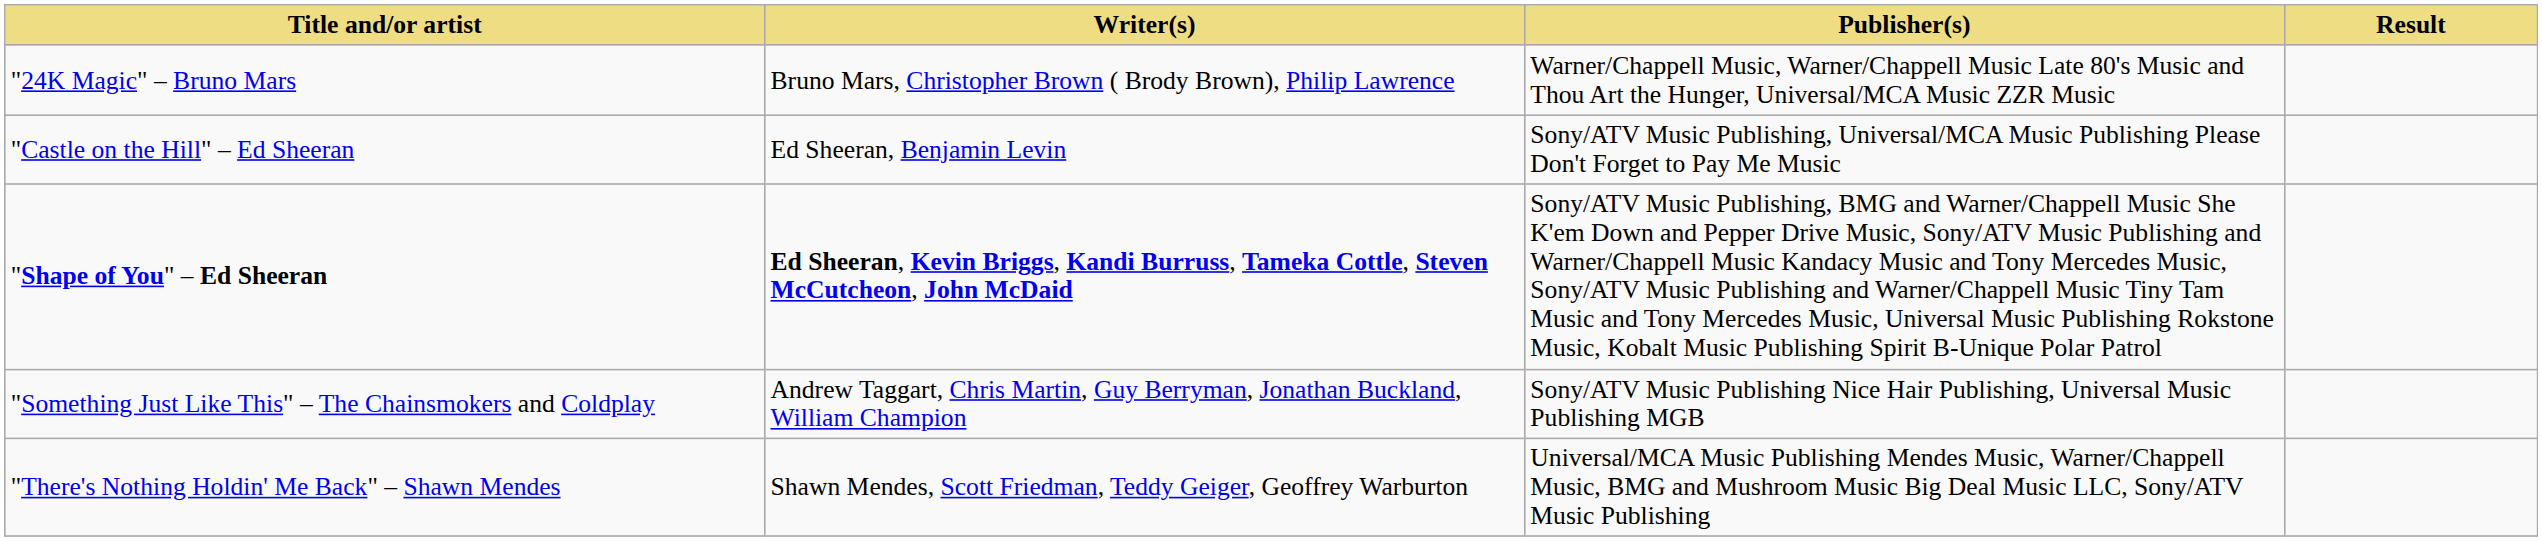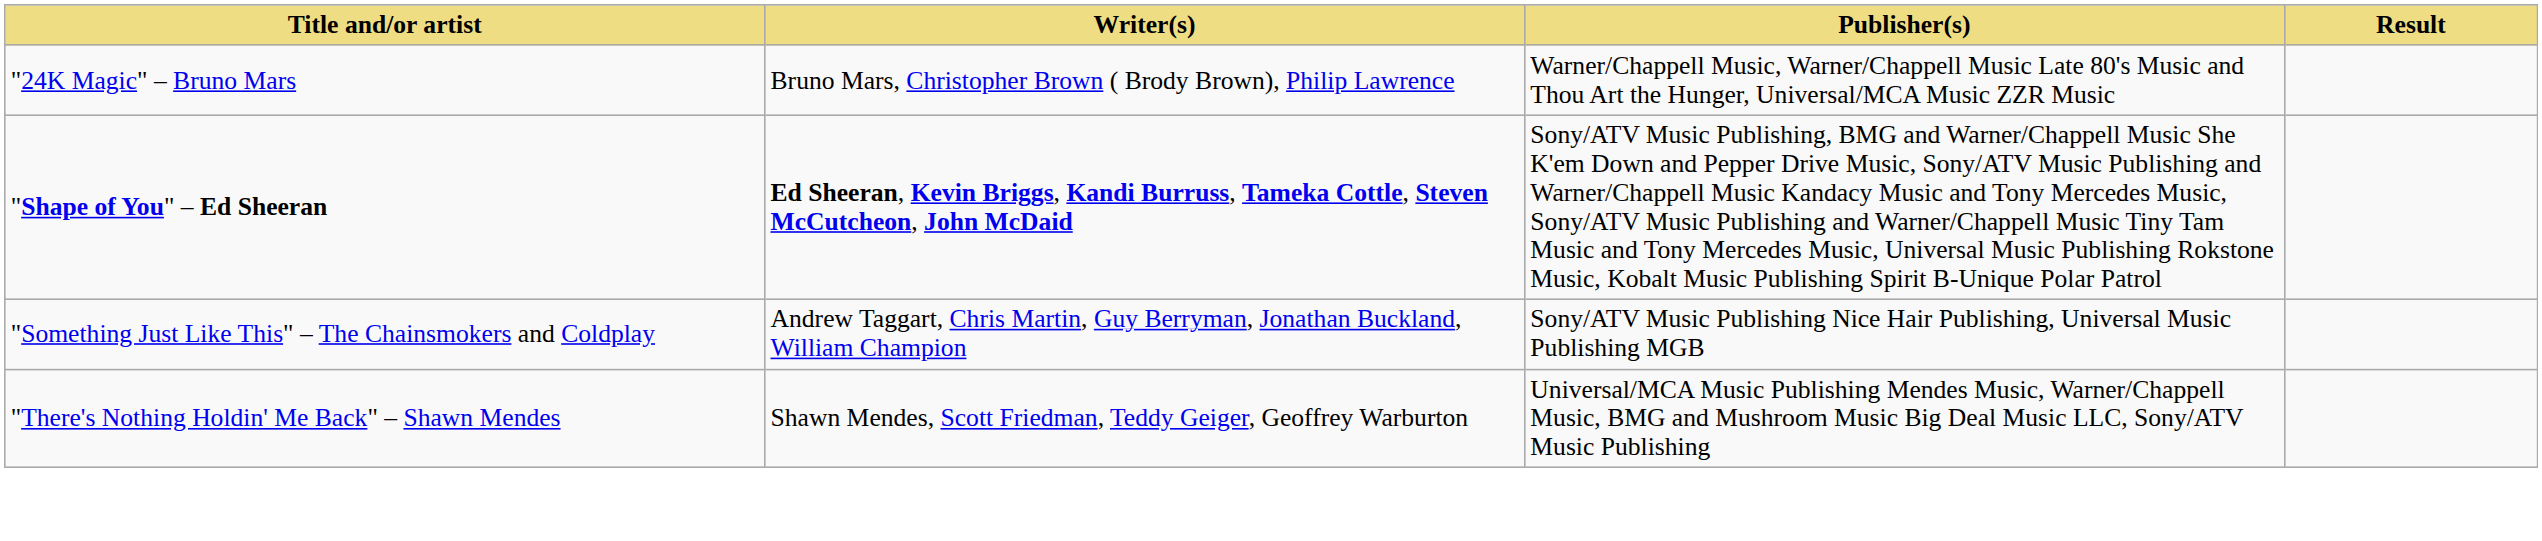- row: "Castle on the Hill" – Ed Sheeran | Ed Sheeran, Benjamin Levin | Sony/ATV Music Publishing, Universal/MCA Music Publishing Please Don't Forget to Pay Me Music
